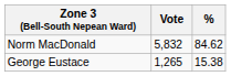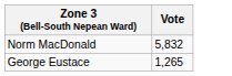- column: % | 84.62 | 15.38
